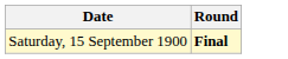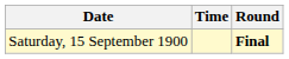+ column: Time
